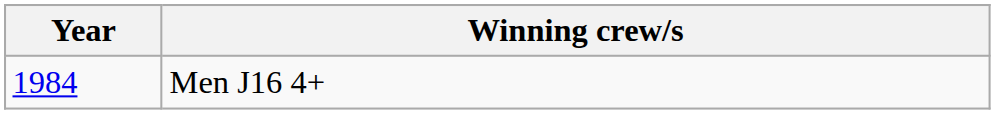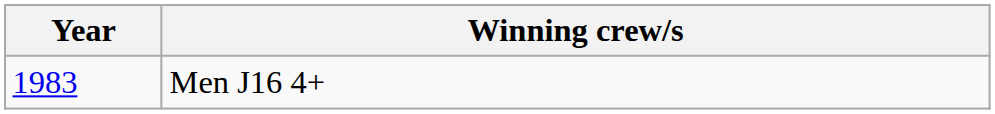Men J16 4+ | Year: 1984 -> 1983
